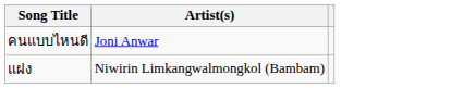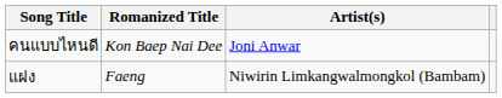+ column: Romanized Title | Kon Baep Nai Dee | Faeng
